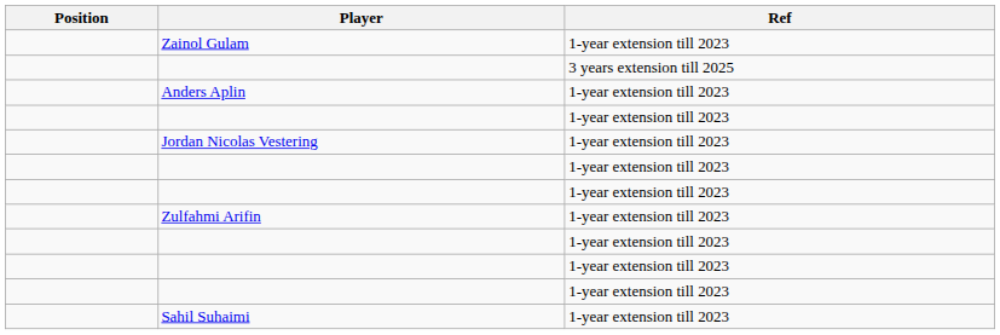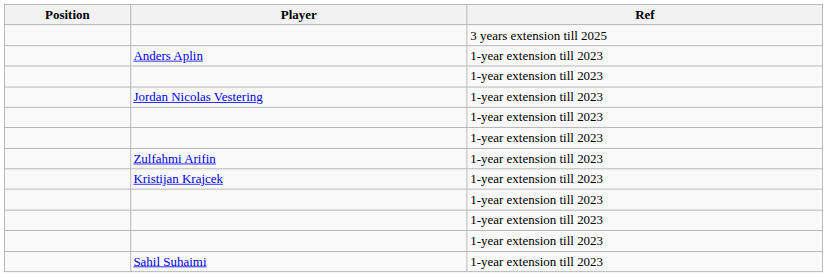- row: Zainol Gulam | 1-year extension till 2023
+ row: Kristijan Krajcek | 1-year extension till 2023
